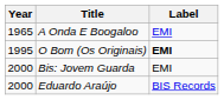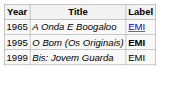Bis: Jovem Guarda | Year: 2000 -> 1999
- row: 2000 | Eduardo Araújo | BIS Records
